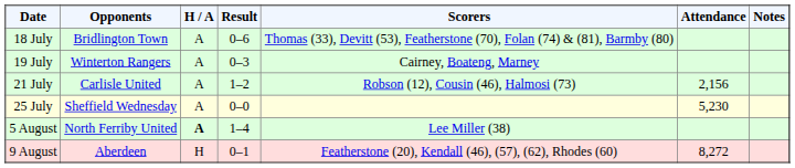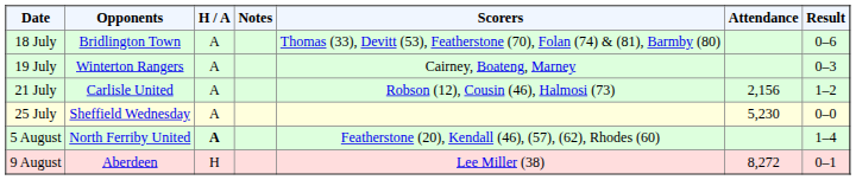columns swapped: Result <-> Notes
5 August | Scorers: Lee Miller (38) -> Featherstone (20), Kendall (46), (57), (62), Rhodes (60)
9 August | Scorers: Featherstone (20), Kendall (46), (57), (62), Rhodes (60) -> Lee Miller (38)
